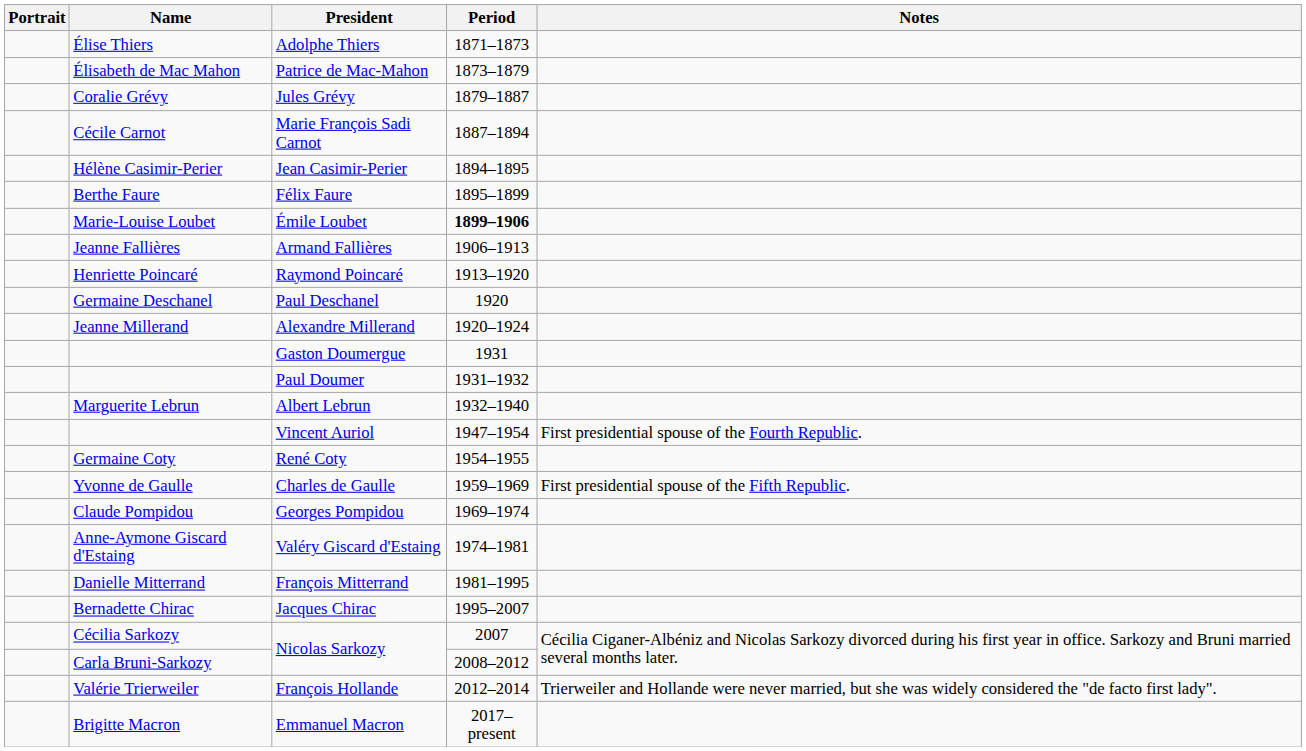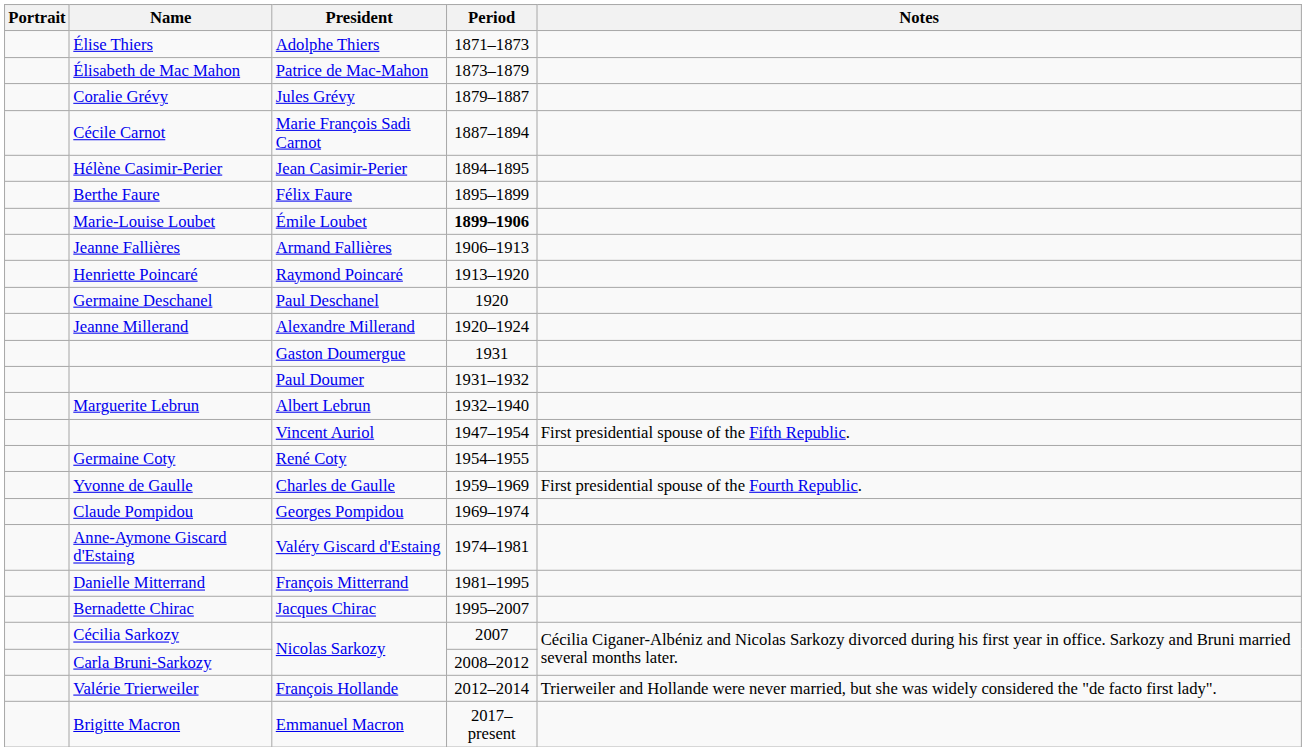Vincent Auriol | Notes: First presidential spouse of the Fourth Republic. -> First presidential spouse of the Fifth Republic.
Charles de Gaulle | Notes: First presidential spouse of the Fifth Republic. -> First presidential spouse of the Fourth Republic.
